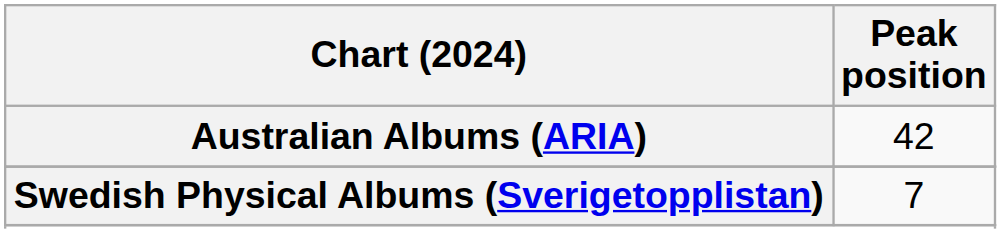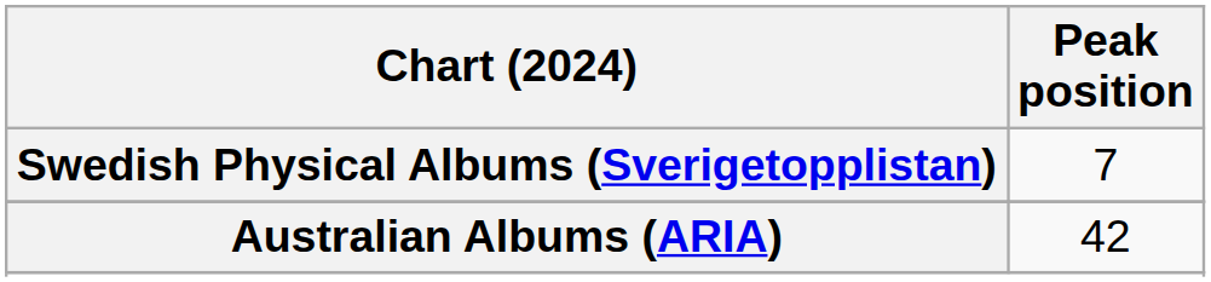rows swapped: Australian Albums (ARIA) <-> Swedish Physical Albums (Sverigetopplistan)
